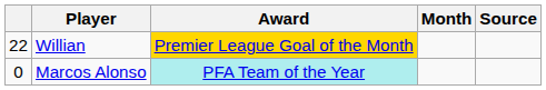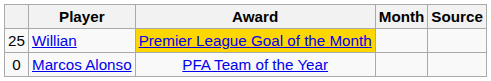Willian | column 1: 22 -> 25
Marcos Alonso | Award: paleturquoise background -> no background
